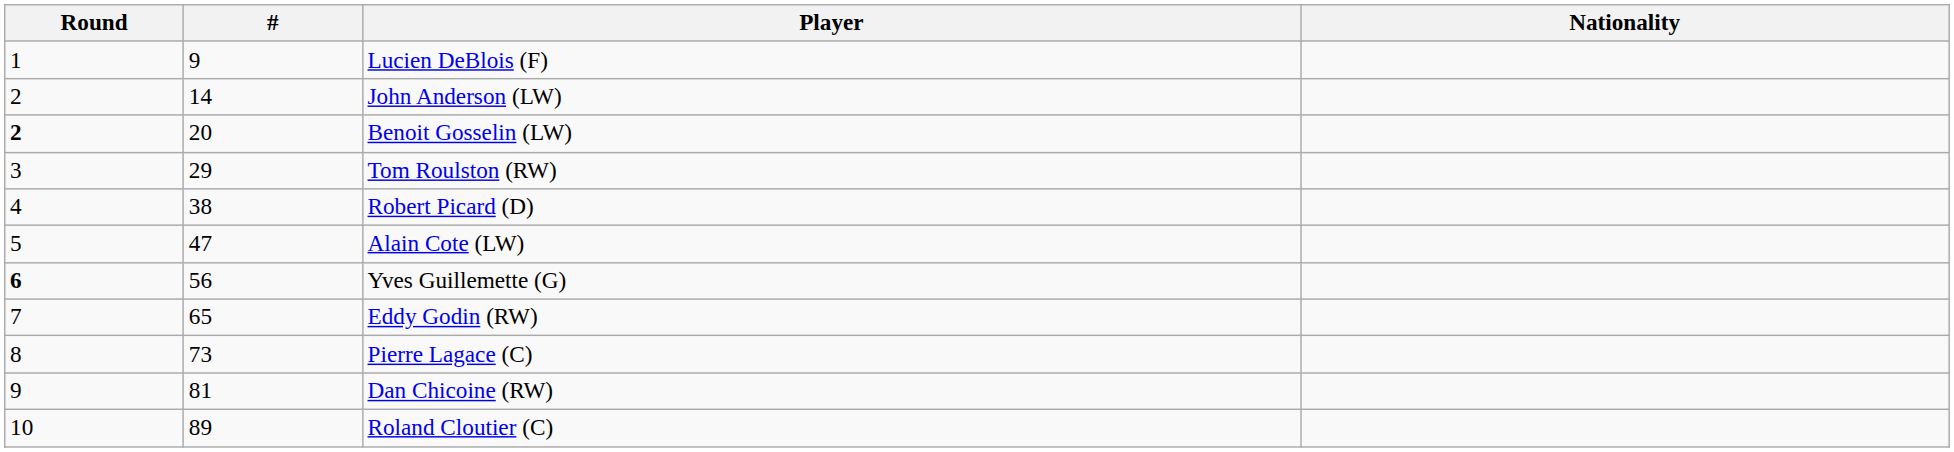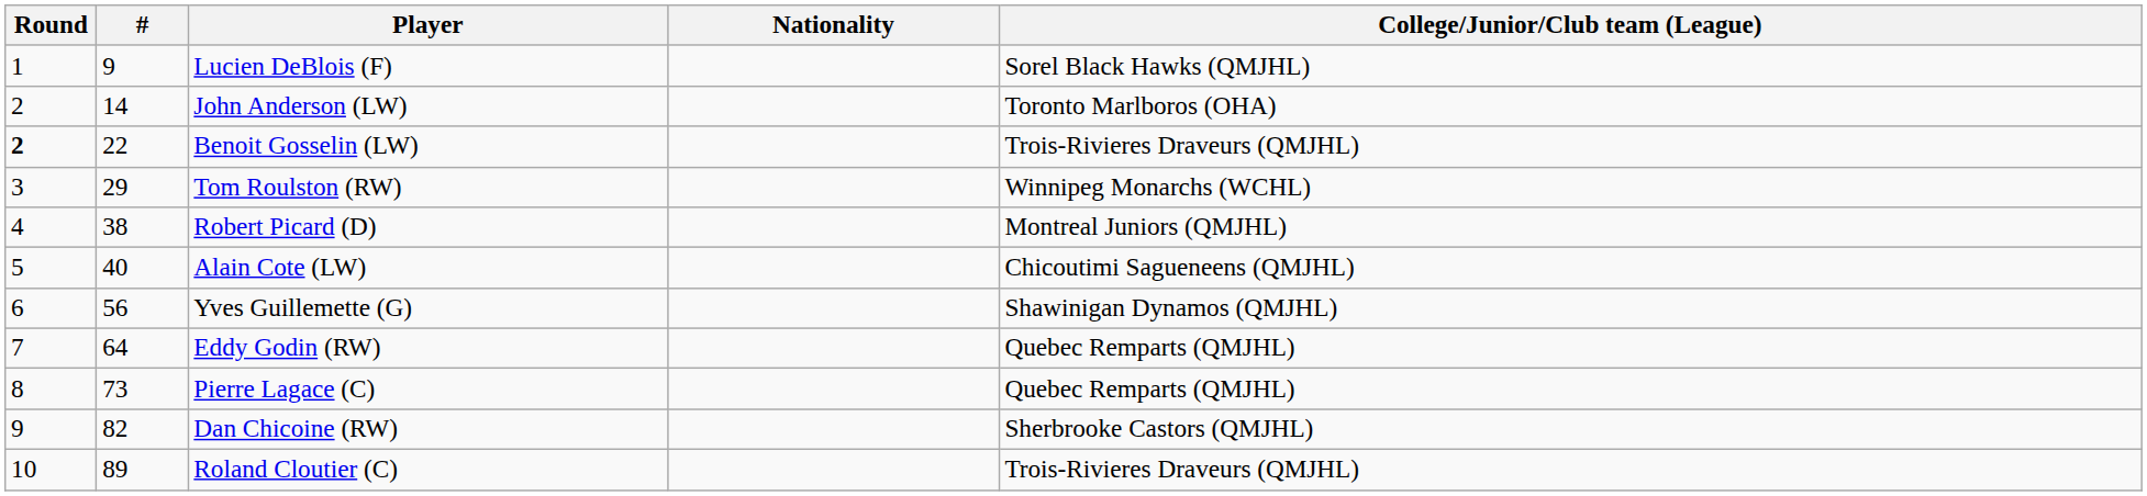+ column: College/Junior/Club team (League) | Sorel Black Hawks (QMJHL) | Toronto Marlboros (OHA) | Trois-Rivieres Draveurs (QMJHL) | Winnipeg Monarchs (WCHL) | Montreal Juniors (QMJHL) | Chicoutimi Sagueneens (QMJHL) | Shawinigan Dynamos (QMJHL) | Quebec Remparts (QMJHL) | Quebec Remparts (QMJHL) | Sherbrooke Castors (QMJHL) | Trois-Rivieres Draveurs (QMJHL)
Benoit Gosselin (LW) | #: 20 -> 22
Alain Cote (LW) | #: 47 -> 40
Yves Guillemette (G) | Round: bold -> normal
Eddy Godin (RW) | #: 65 -> 64
Dan Chicoine (RW) | #: 81 -> 82
